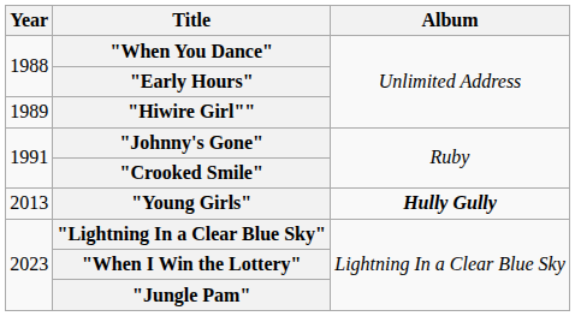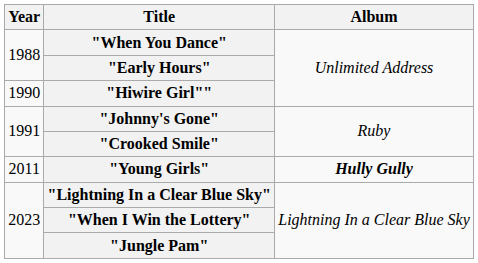"Hiwire Girl"" | Year: 1989 -> 1990
"Young Girls" | Year: 2013 -> 2011
